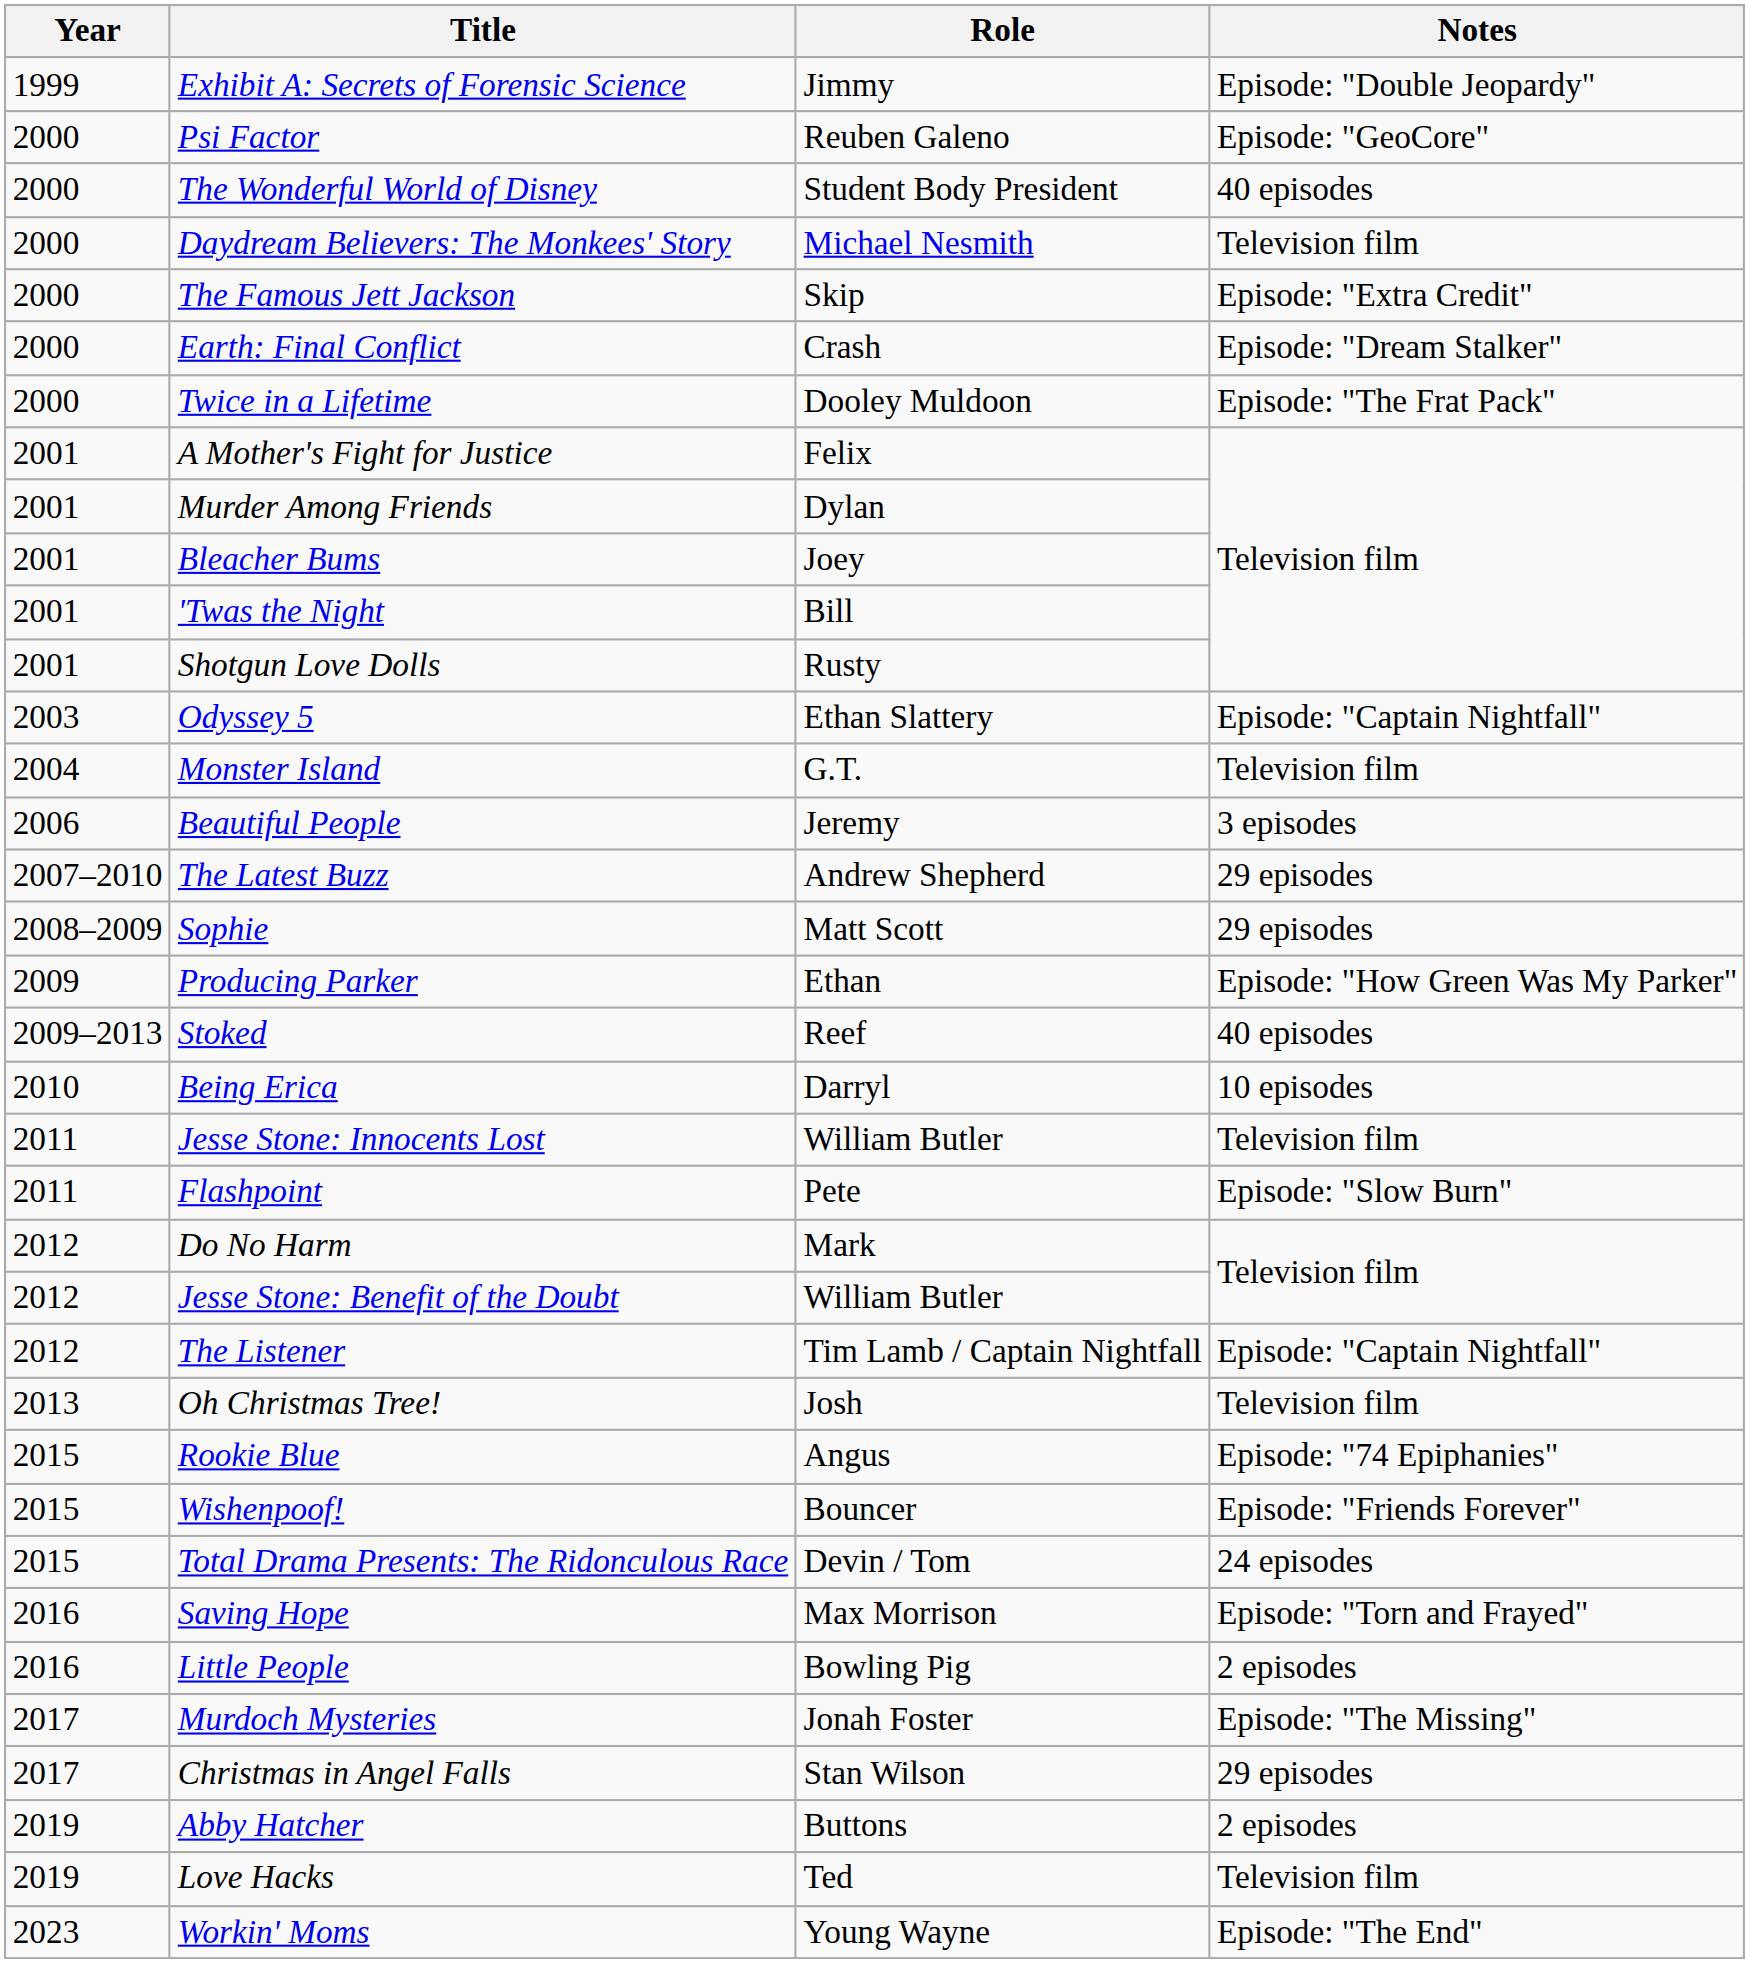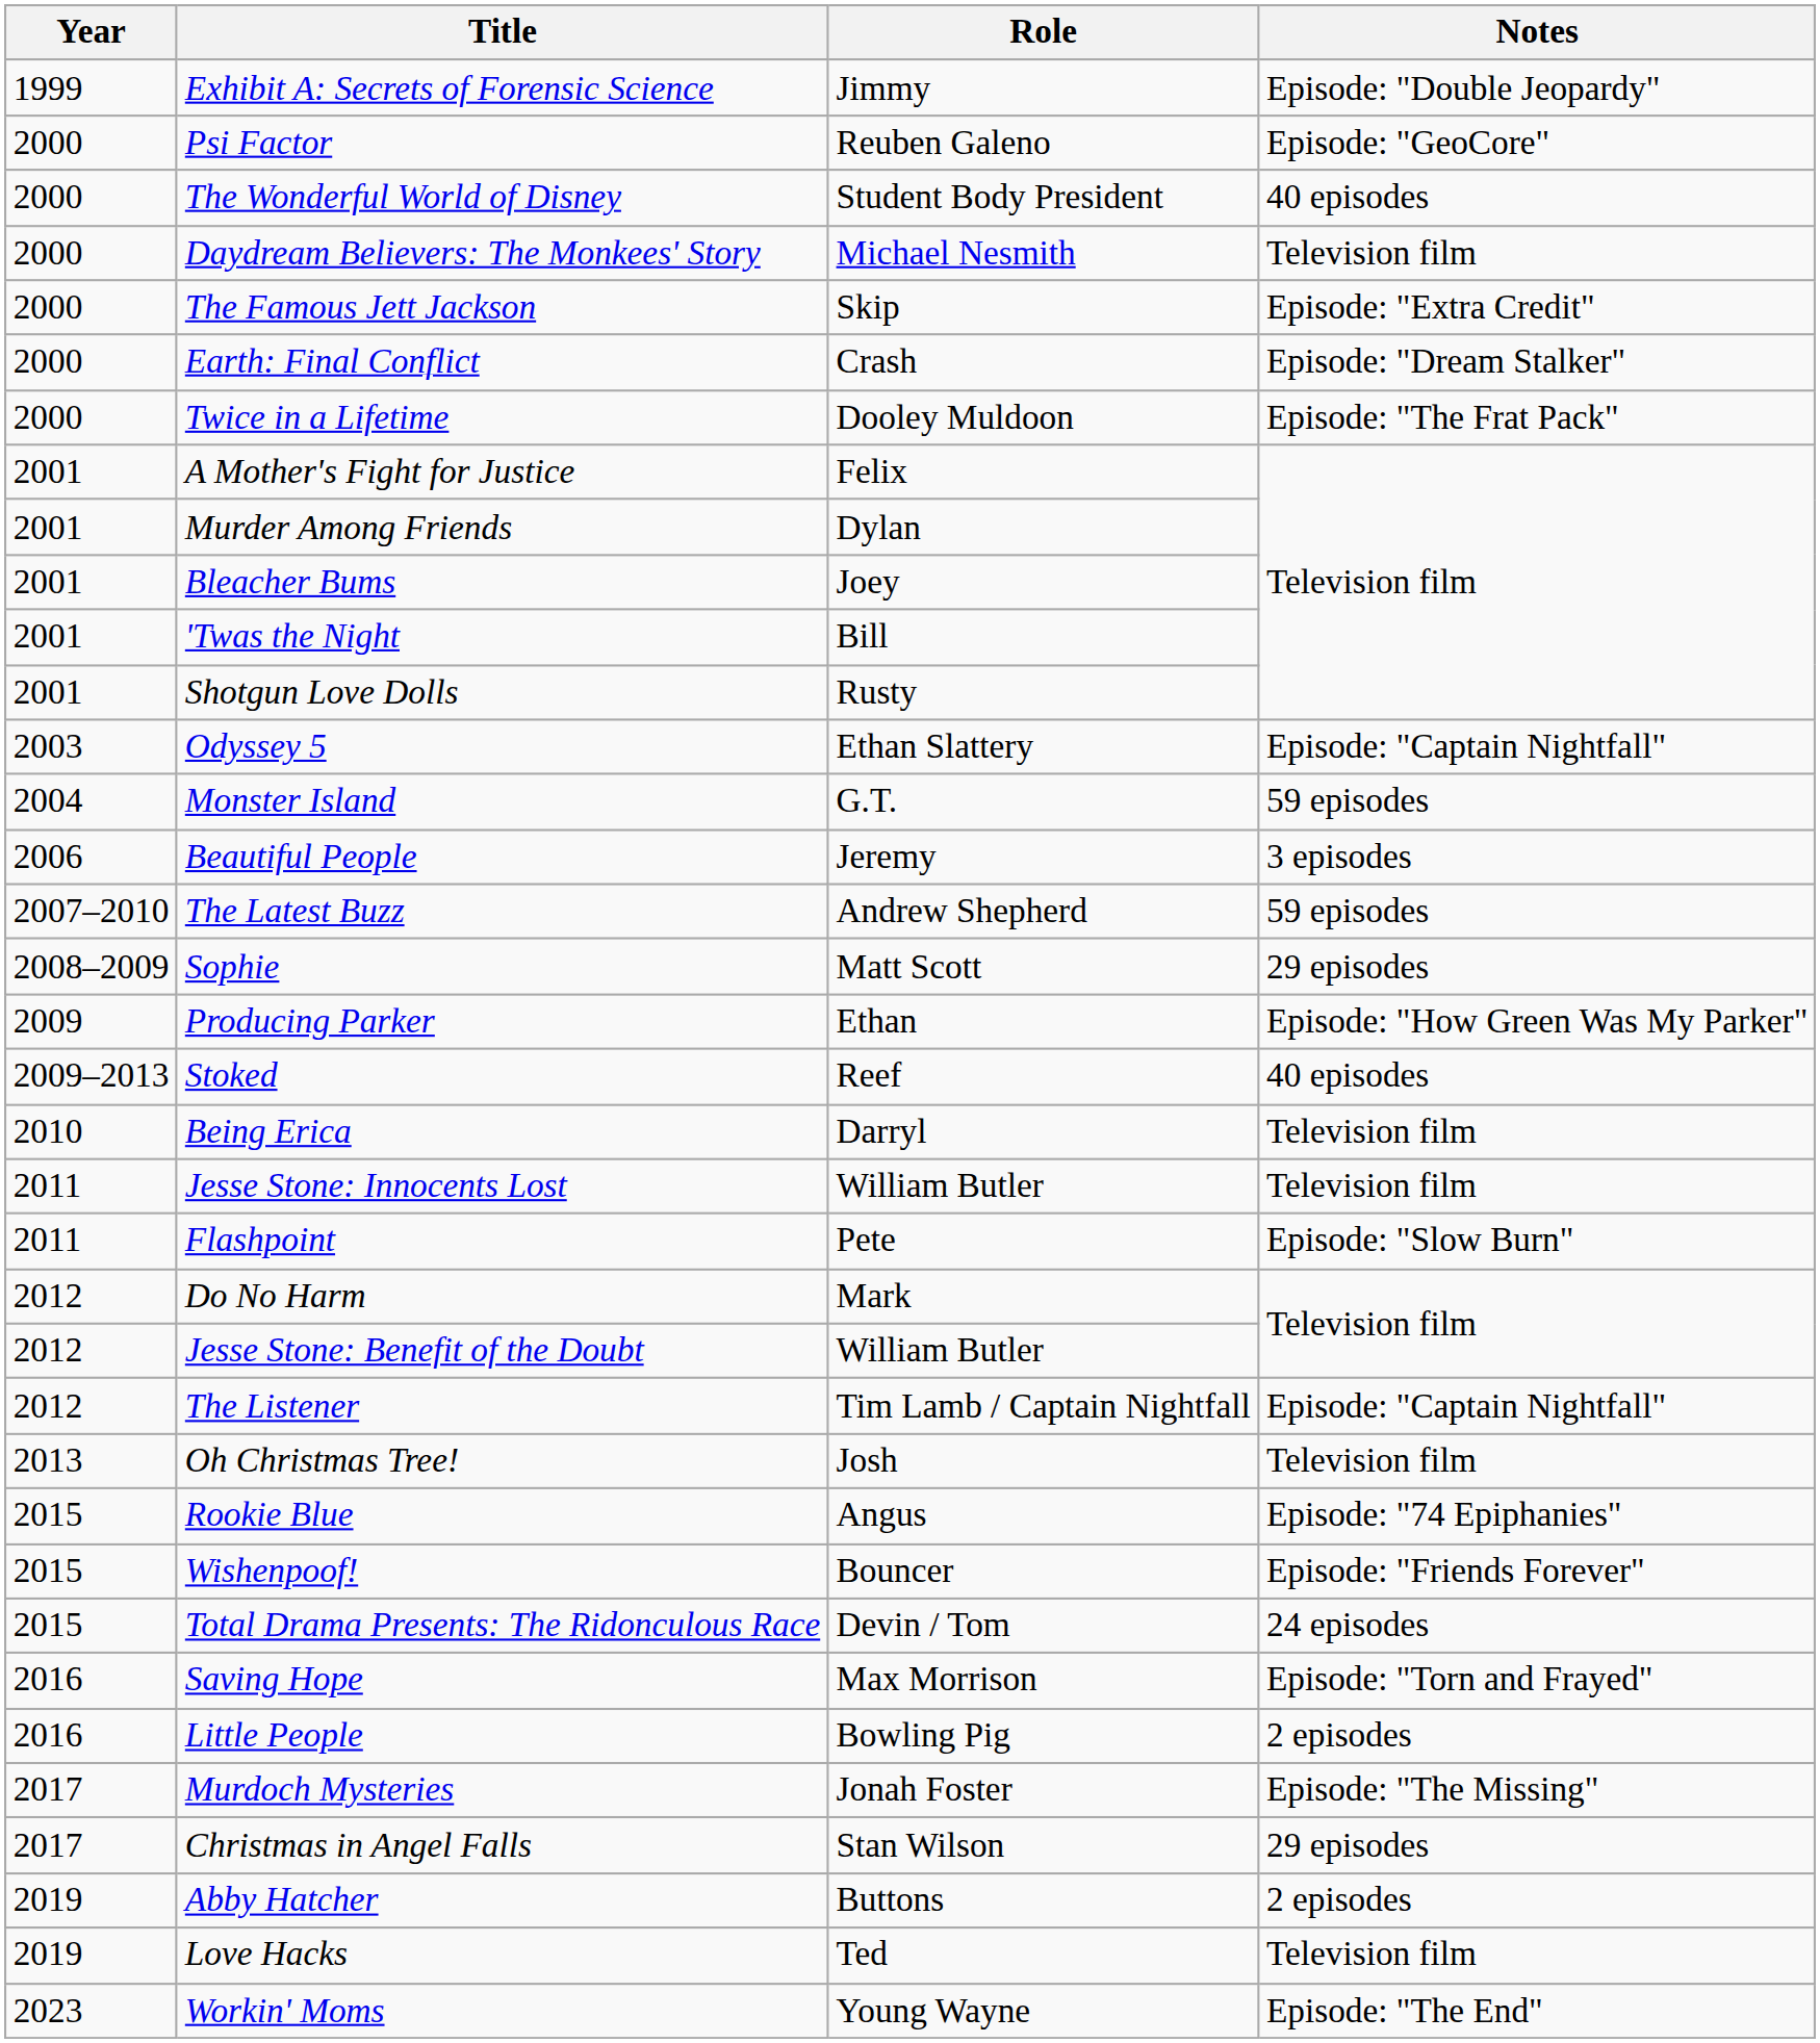Monster Island | Notes: Television film -> 59 episodes
The Latest Buzz | Notes: 29 episodes -> 59 episodes
Being Erica | Notes: 10 episodes -> Television film
